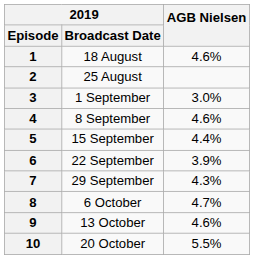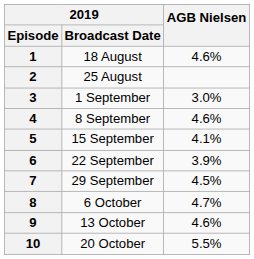5 | AGB Nielsen: 4.4% -> 4.1%
7 | AGB Nielsen: 4.3% -> 4.5%
